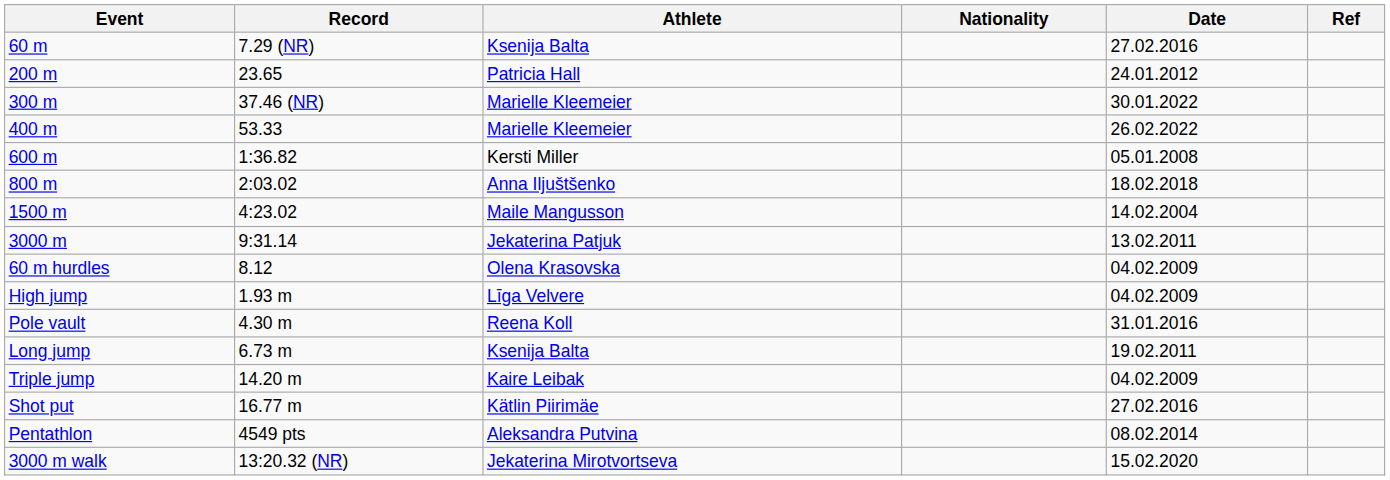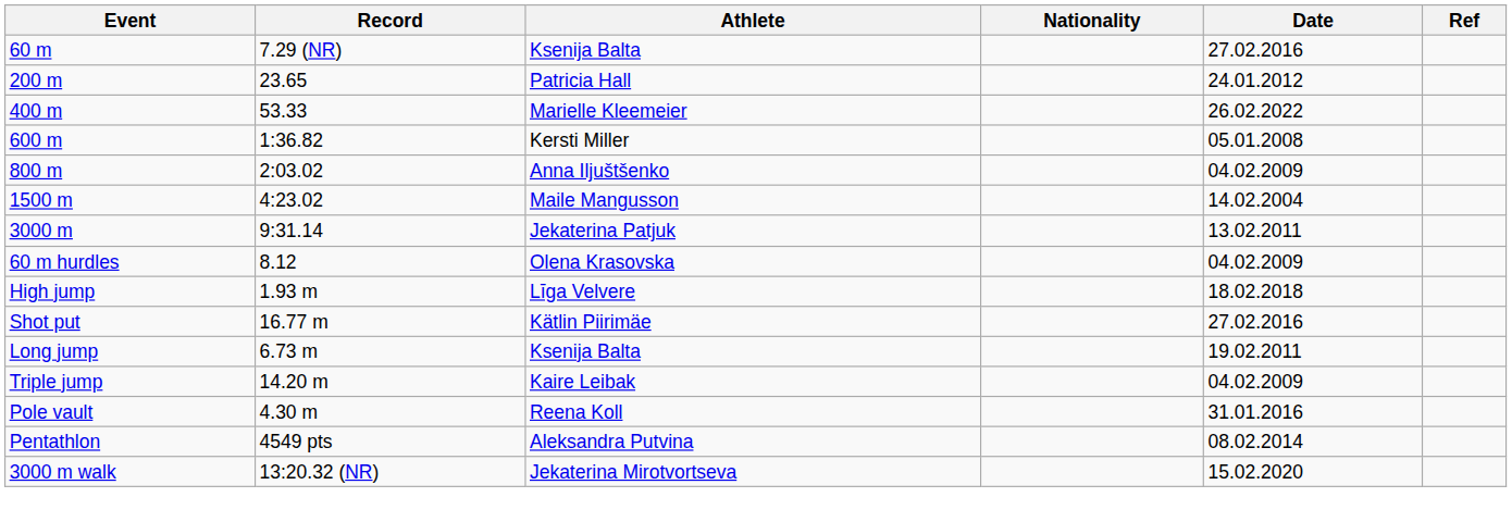- row: 300 m | 37.46 (NR) | Marielle Kleemeier | 30.01.2022
800 m | Date: 18.02.2018 -> 04.02.2009
High jump | Date: 04.02.2009 -> 18.02.2018
rows swapped: Pole vault <-> Shot put
